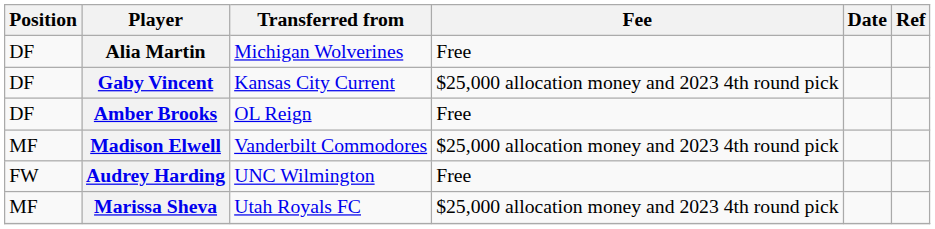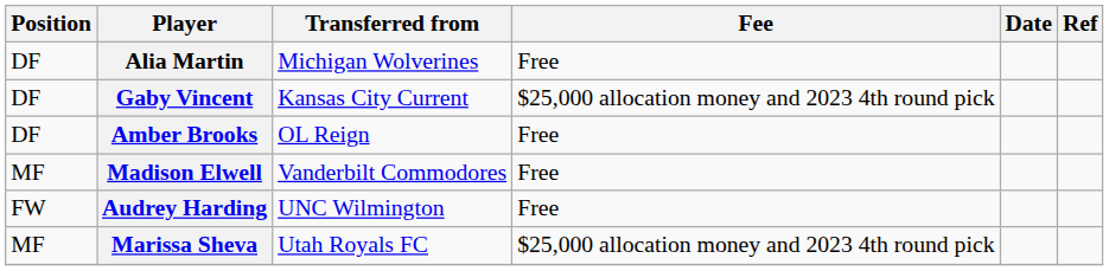Madison Elwell | Fee: $25,000 allocation money and 2023 4th round pick -> Free
